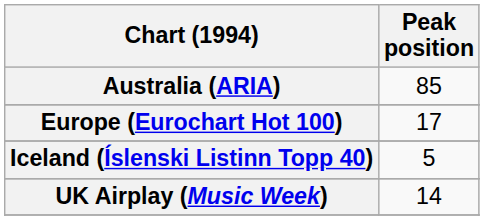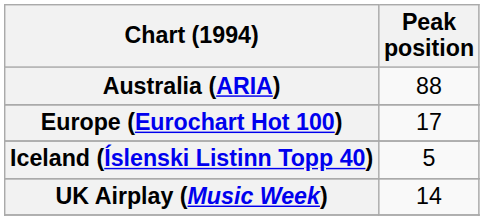Australia (ARIA) | Peak position: 85 -> 88
